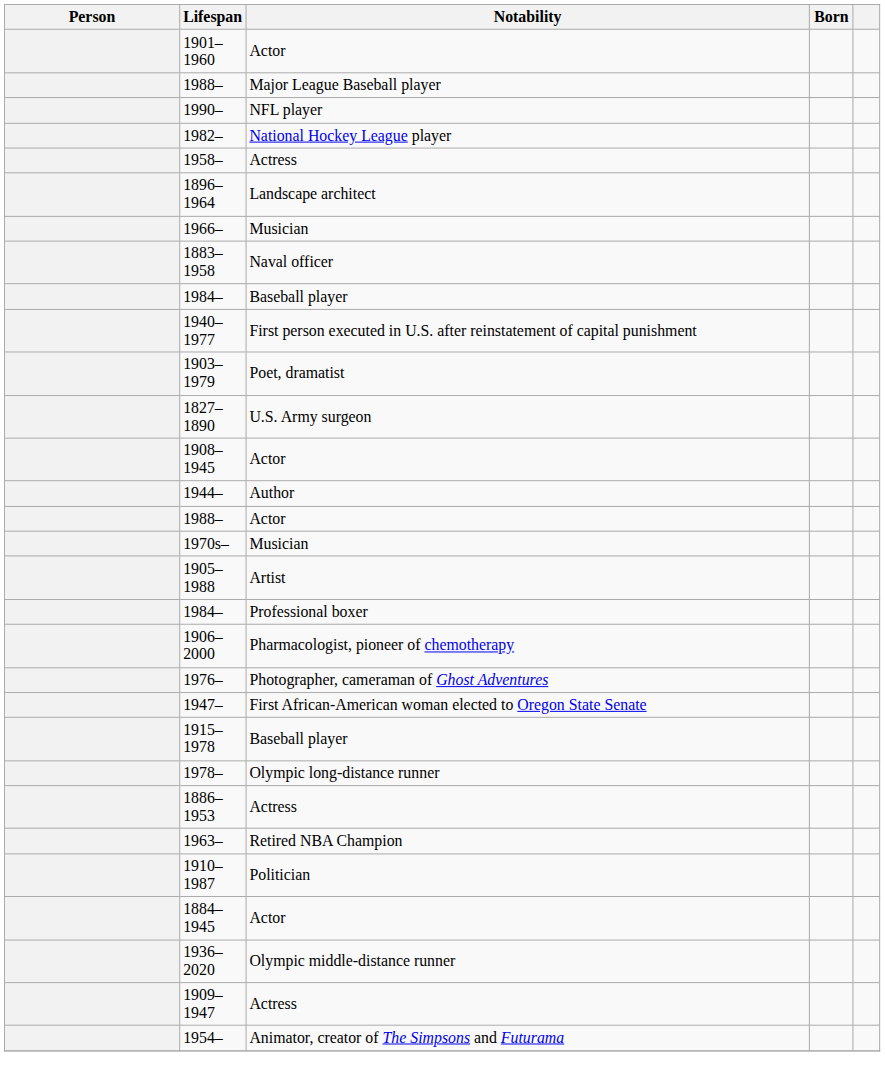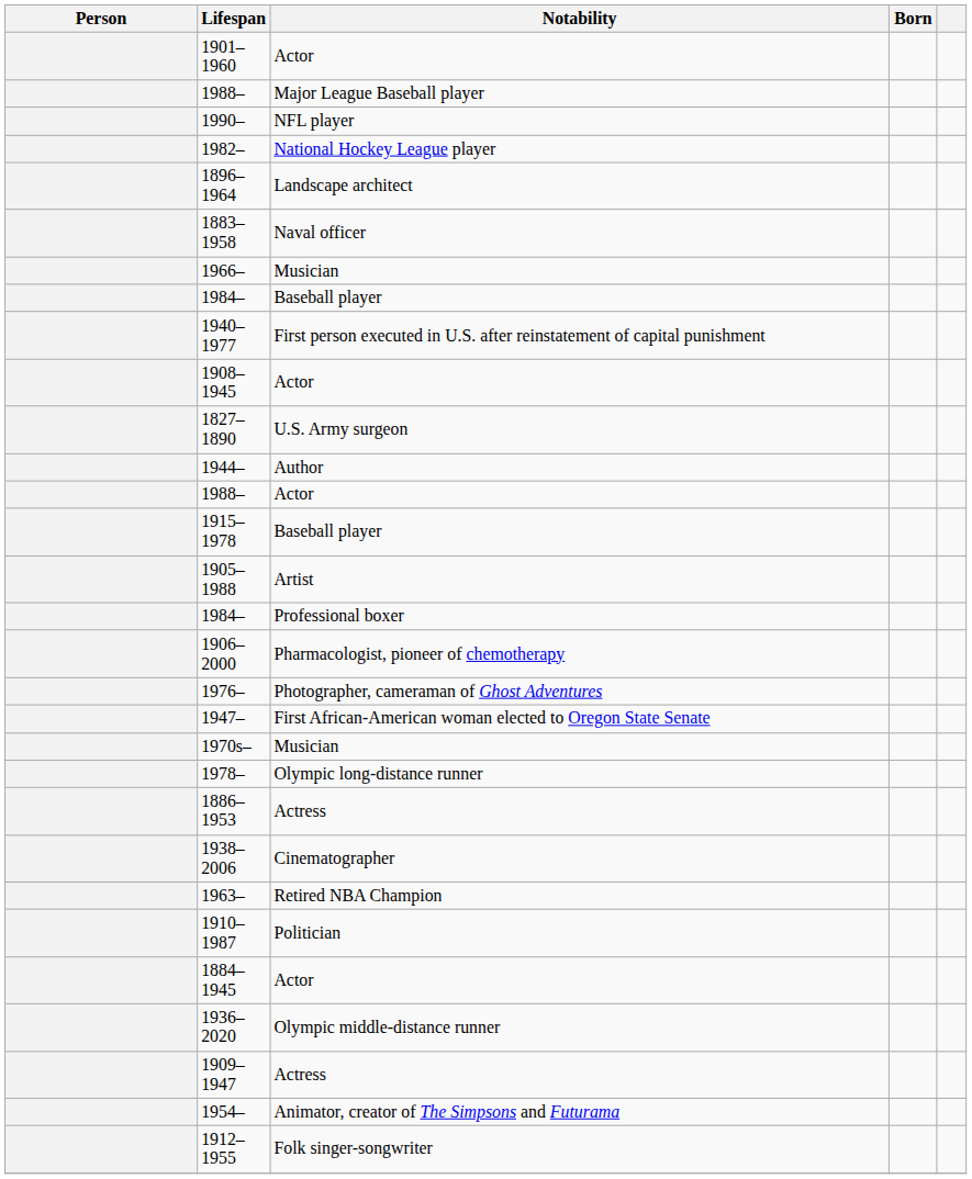- row: 1958– | Actress
rows swapped: 1883–1958 <-> 1966–
- row: 1903–1979 | Poet, dramatist
rows swapped: 1908–1945 <-> 1827–1890
rows swapped: 1970s– <-> 1915–1978
+ row: 1938–2006 | Cinematographer
+ row: 1912–1955 | Folk singer-songwriter
